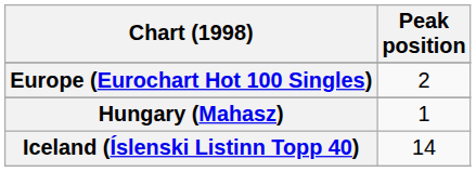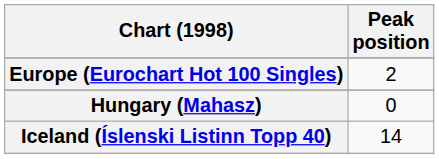Hungary (Mahasz) | Peak position: 1 -> 0
